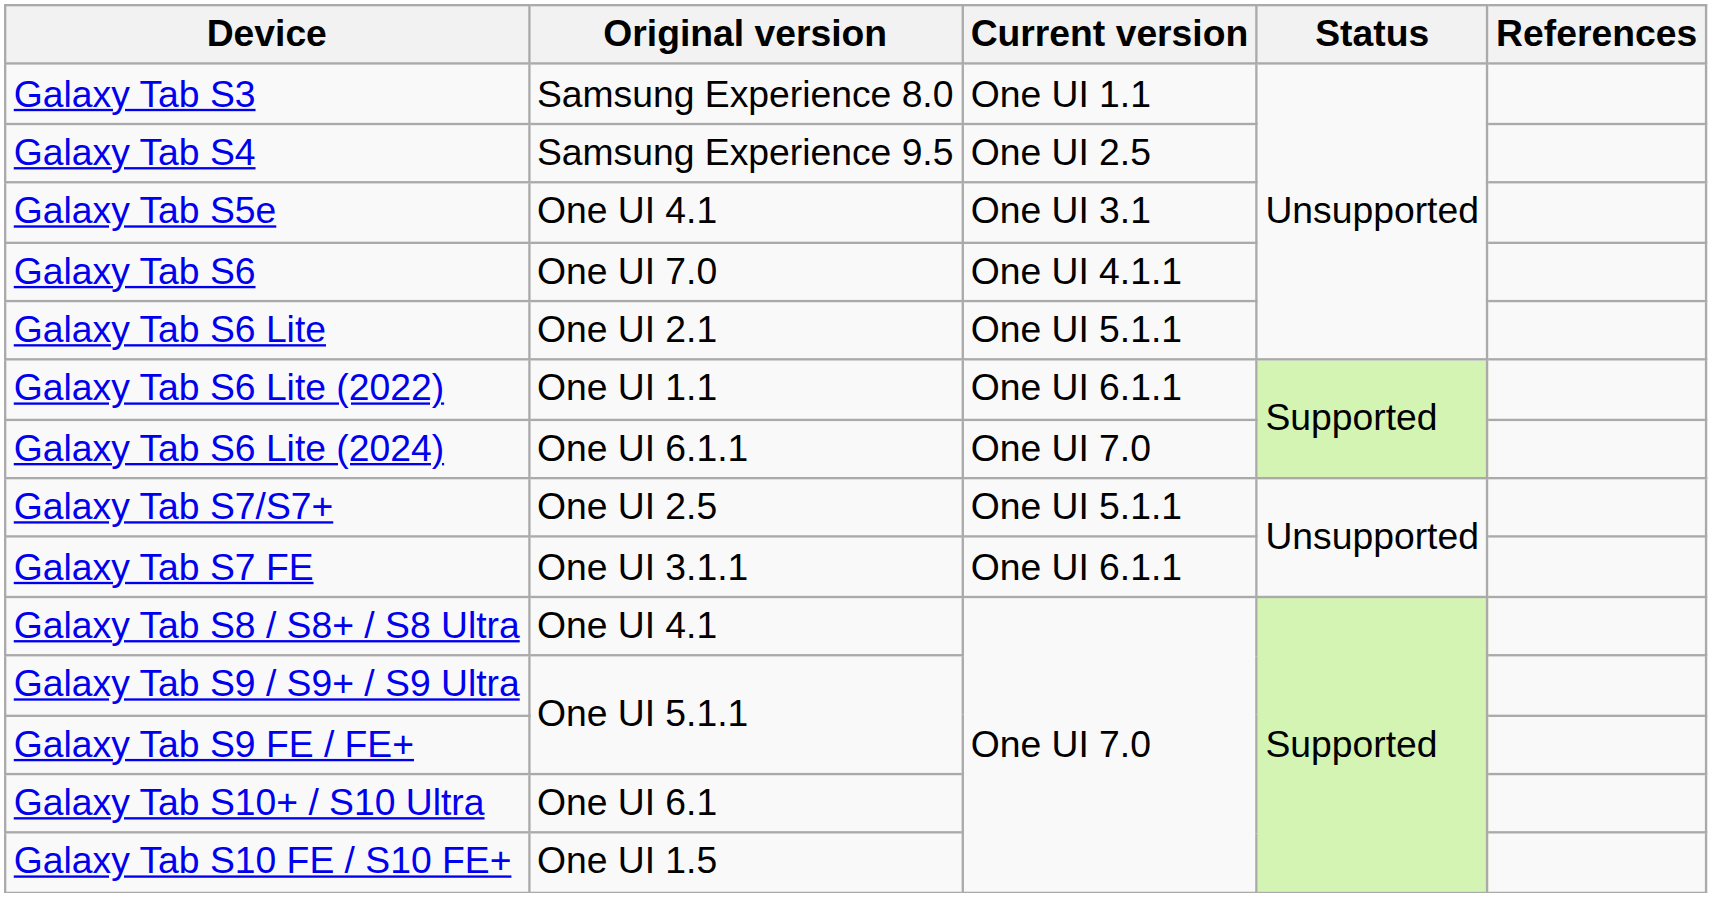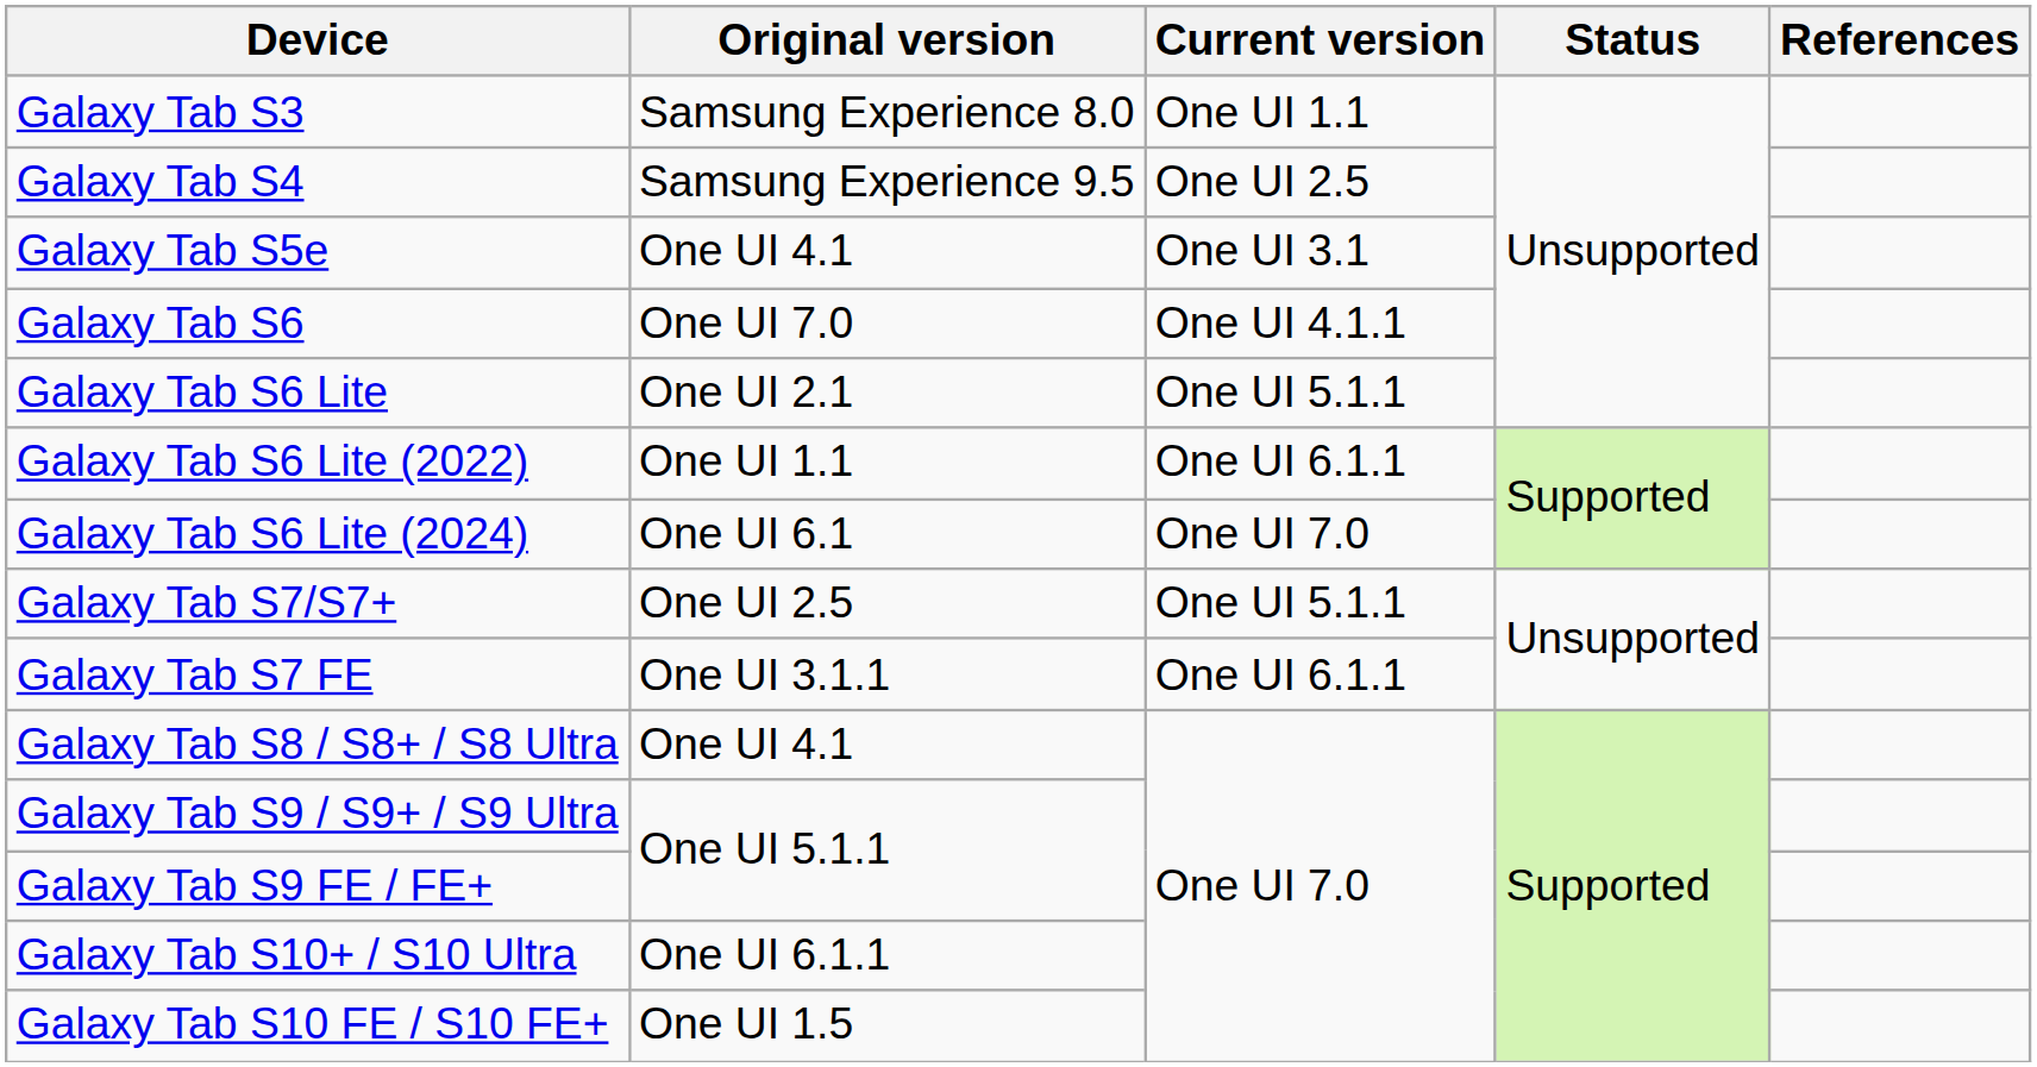Galaxy Tab S6 Lite (2024) | Original version: One UI 6.1.1 -> One UI 6.1
Galaxy Tab S10+ / S10 Ultra | Original version: One UI 6.1 -> One UI 6.1.1
